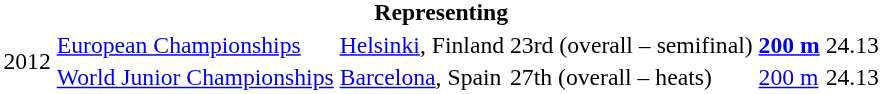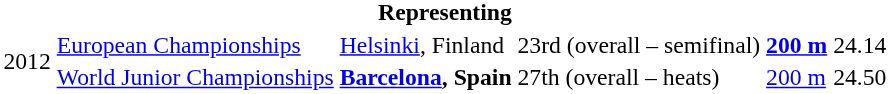European Championships | column 6: 24.13 -> 24.14
World Junior Championships | column 3: normal -> bold
World Junior Championships | column 6: 24.13 -> 24.50
